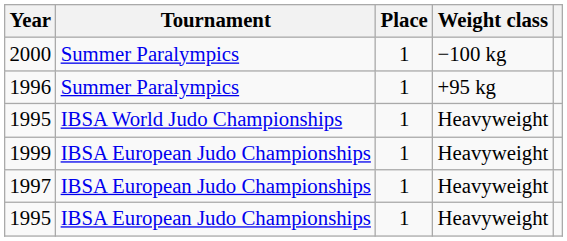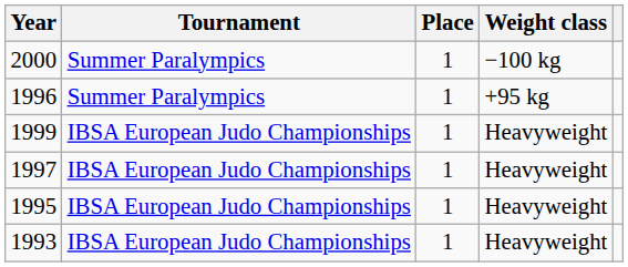- row: 1995 | IBSA World Judo Championships | 1 | Heavyweight
+ row: 1993 | IBSA European Judo Championships | 1 | Heavyweight
